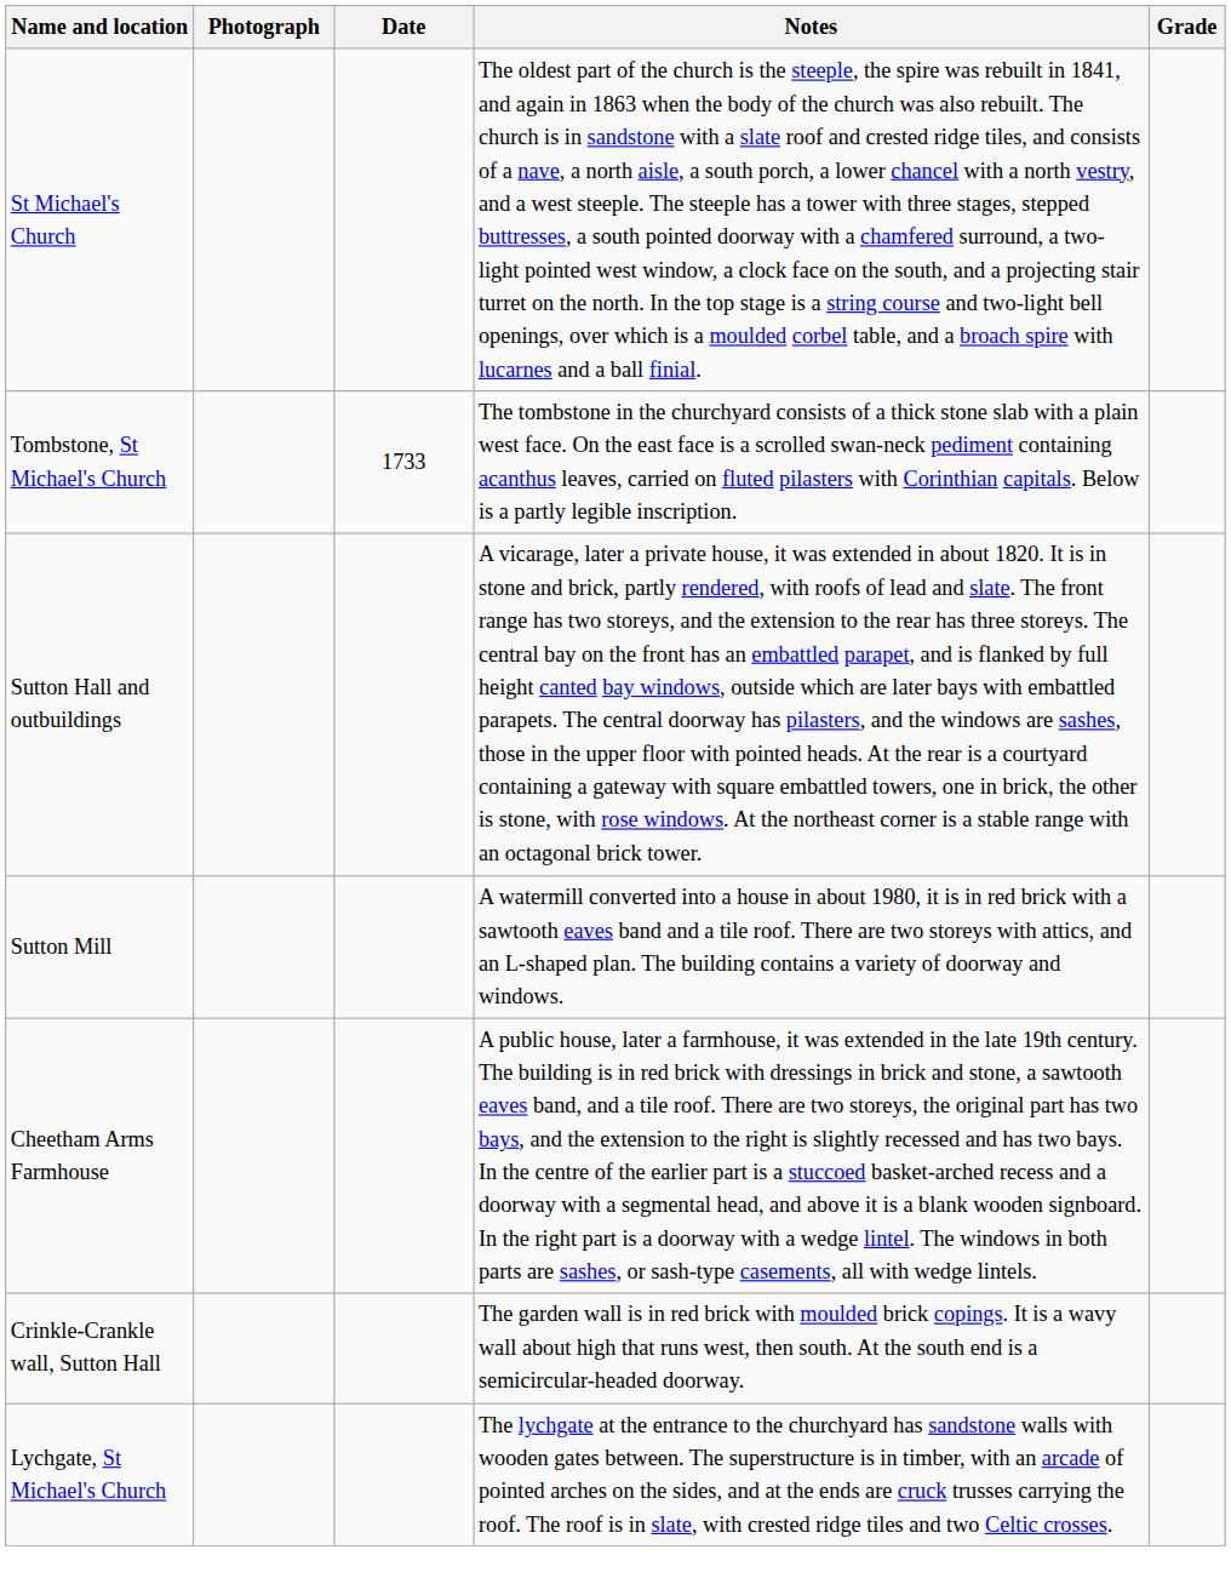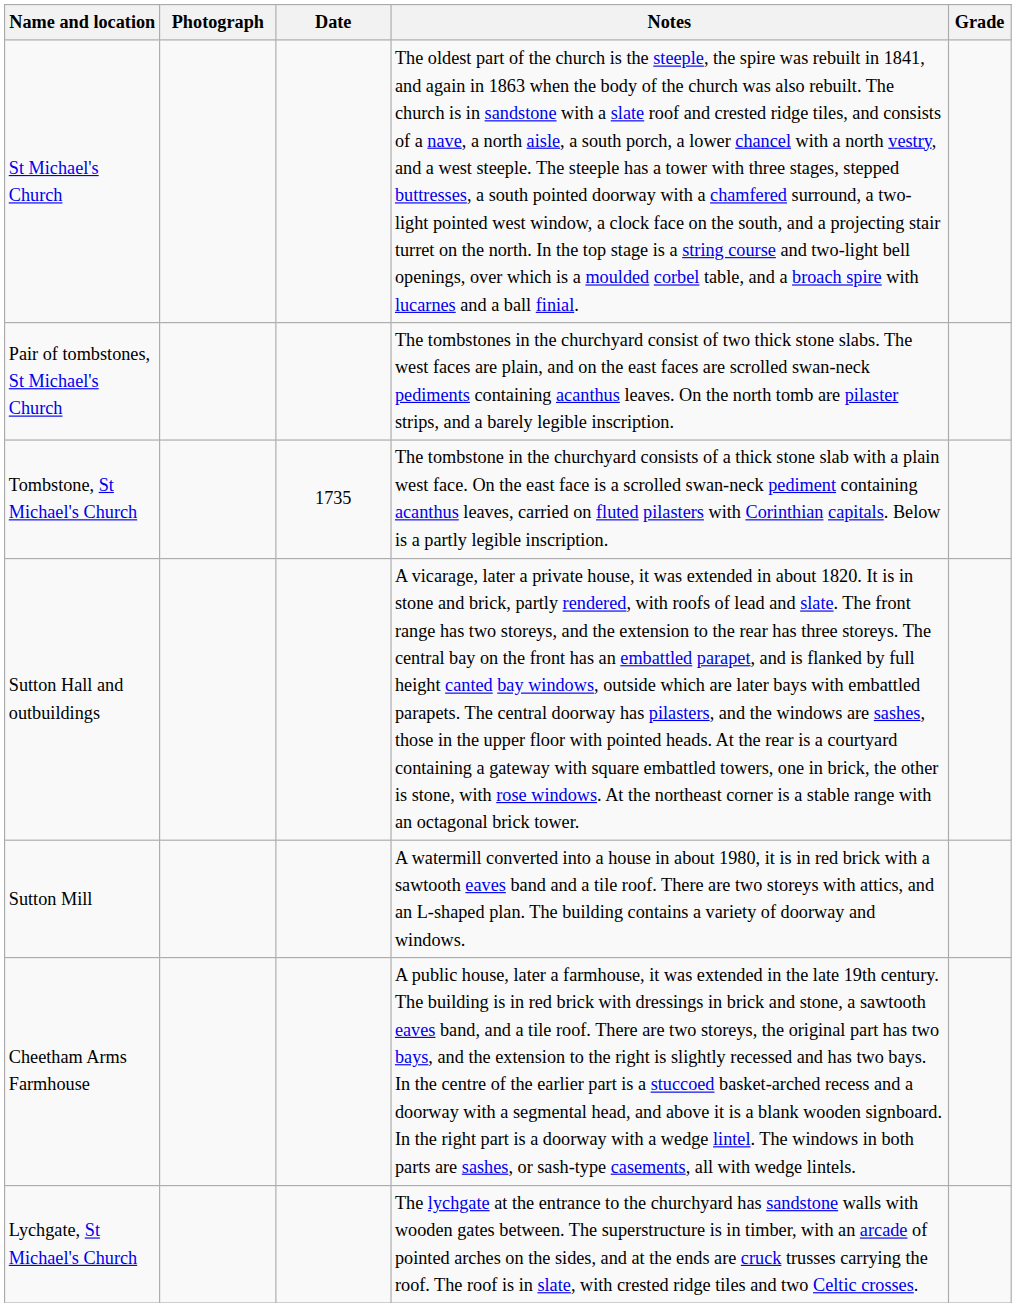+ row: Pair of tombstones, St Michael's Church | The tombstones in the churchyard consist of two thick stone slabs. The west faces are plain, and on the east faces are scrolled swan-neck pediments containing acanthus leaves. On the north tomb are pilaster strips, and a barely legible inscription.
Tombstone, St Michael's Church | Date: 1733 -> 1735
- row: Crinkle-Crankle wall, Sutton Hall | The garden wall is in red brick with moulded brick copings. It is a wavy wall about high that runs west, then south. At the south end is a semicircular-headed doorway.
